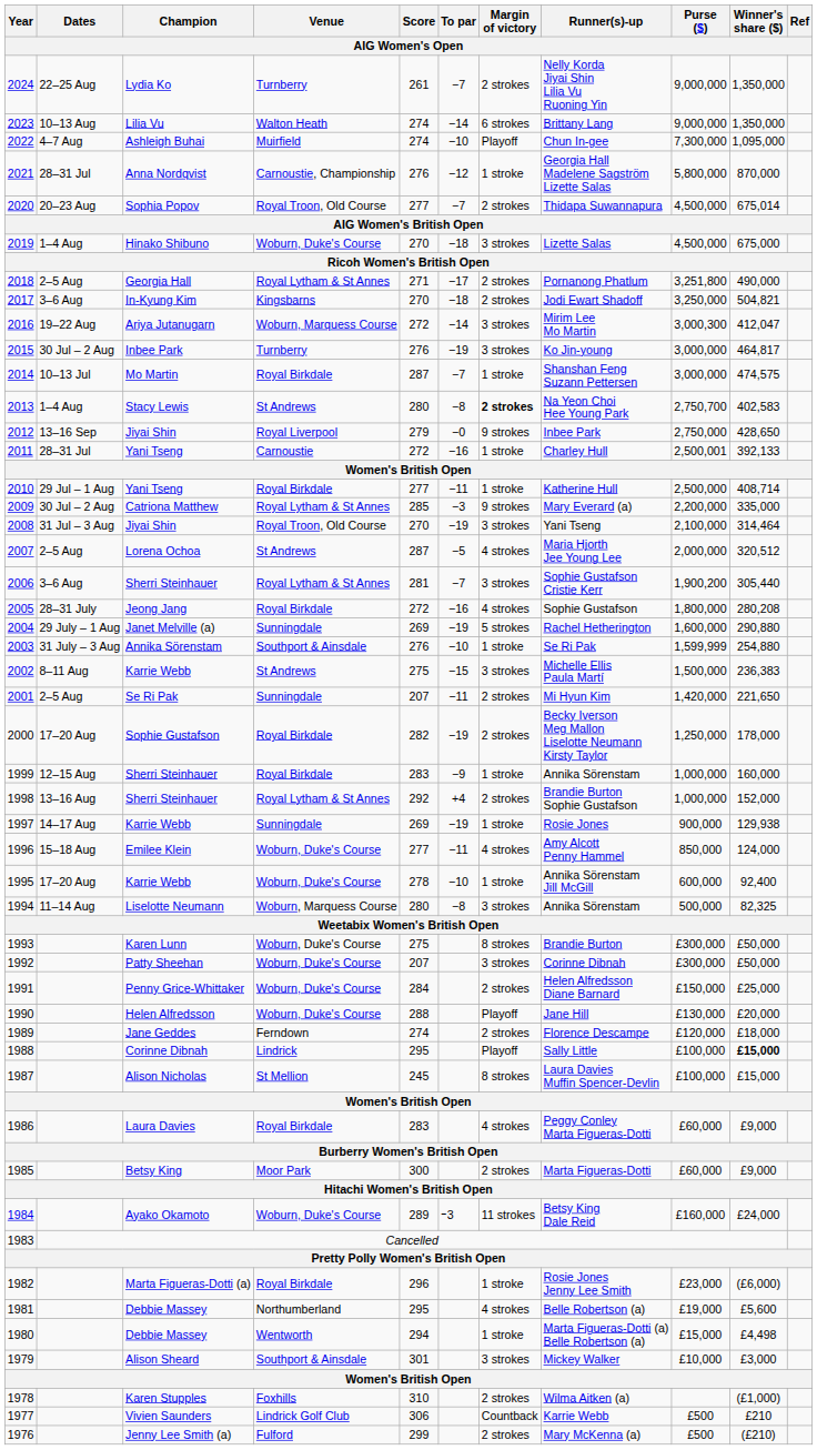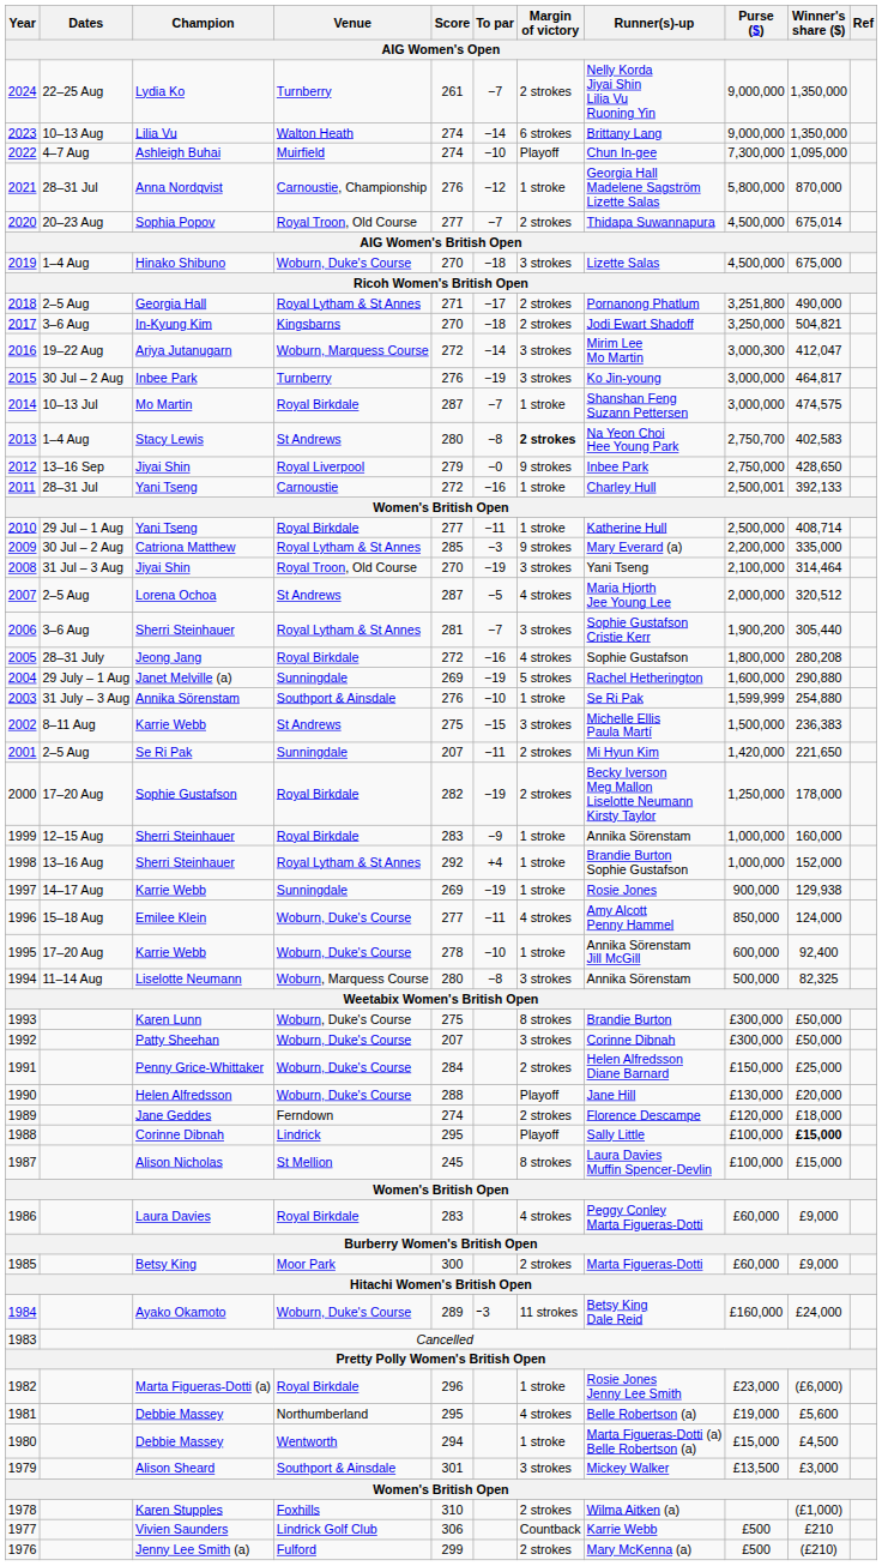1998 | Margin of victory: 2 strokes -> 1 stroke
1980 | Winner's share ($): £4,498 -> £4,500
1979 | Purse ($): £10,000 -> £13,500
